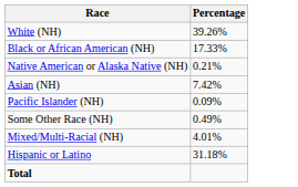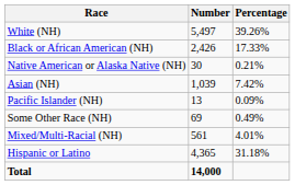+ column: Number | 5,497 | 2,426 | 30 | 1,039 | 13 | 69 | 561 | 4,365 | 14,000
